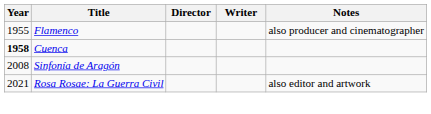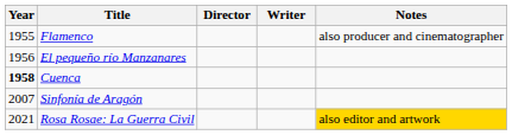+ row: 1956 | El pequeño río Manzanares
Sinfonía de Aragón | Year: 2008 -> 2007
Rosa Rosae: La Guerra Civil | Notes: no background -> gold background
